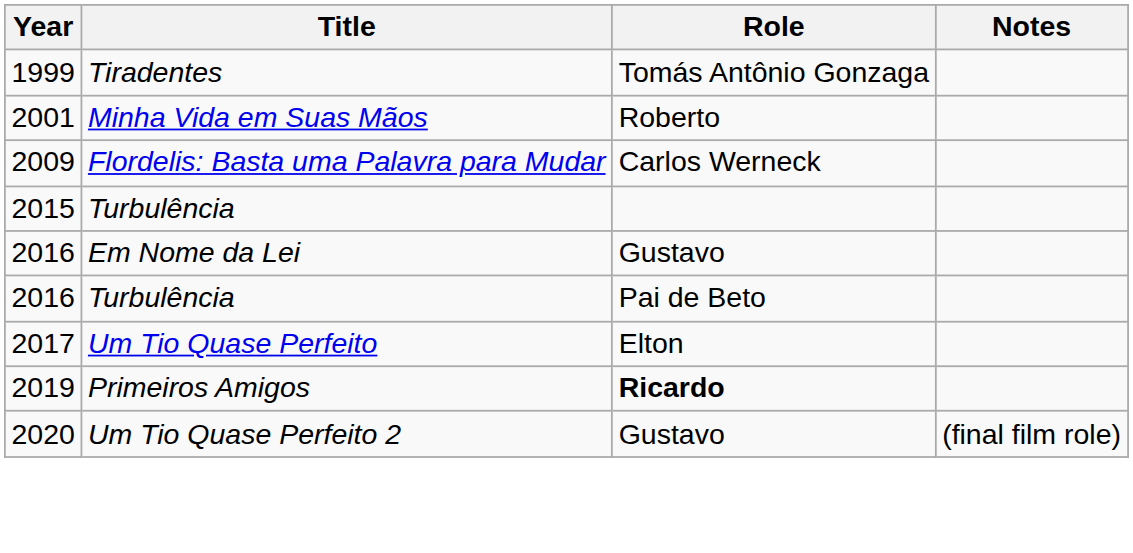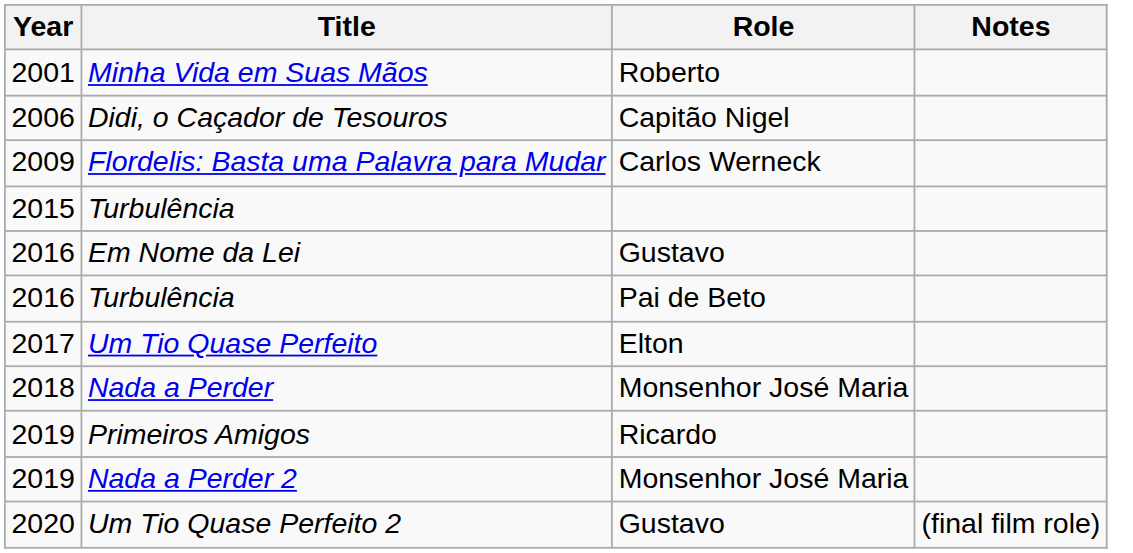- row: 1999 | Tiradentes | Tomás Antônio Gonzaga
+ row: 2006 | Didi, o Caçador de Tesouros | Capitão Nigel
+ row: 2018 | Nada a Perder | Monsenhor José Maria
Primeiros Amigos | Role: bold -> normal
+ row: 2019 | Nada a Perder 2 | Monsenhor José Maria
